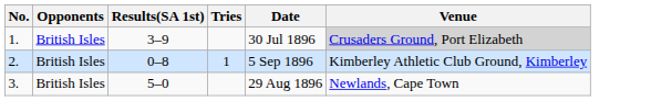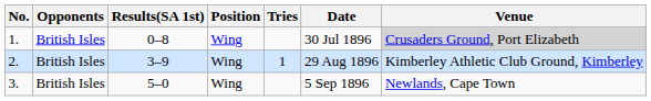+ column: Position | Wing | Wing | Wing
1. | Results(SA 1st): 3–9 -> 0–8
2. | Results(SA 1st): 0–8 -> 3–9
2. | Date: 5 Sep 1896 -> 29 Aug 1896
3. | Date: 29 Aug 1896 -> 5 Sep 1896
